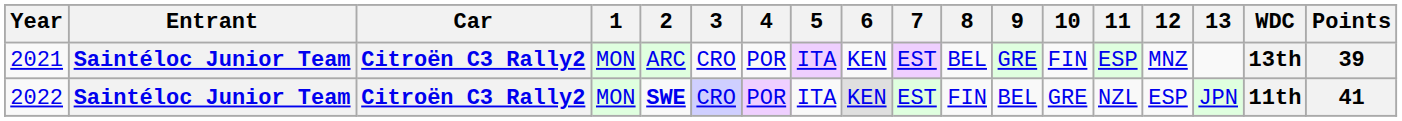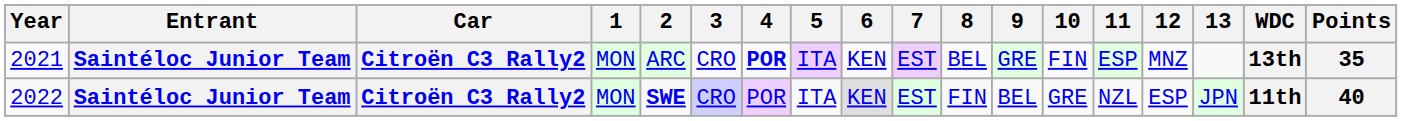2021 | 4: normal -> bold
2021 | Points: 39 -> 35
2022 | Points: 41 -> 40
